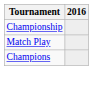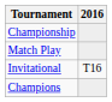+ row: Invitational | T16
